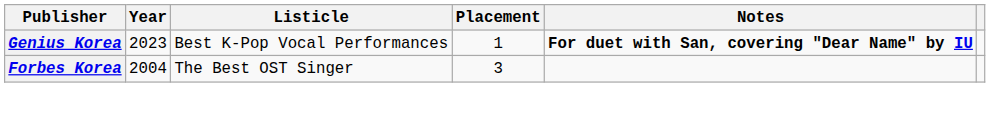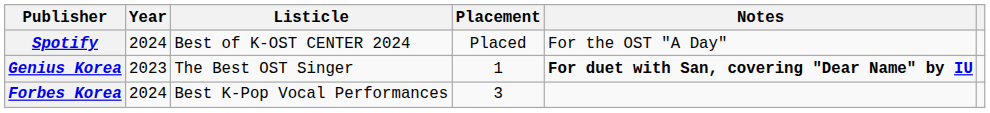+ row: Spotify | 2024 | Best of K-OST CENTER 2024 | Placed | For the OST "A Day"
Genius Korea | Listicle: Best K-Pop Vocal Performances -> The Best OST Singer
Forbes Korea | Year: 2004 -> 2024
Forbes Korea | Listicle: The Best OST Singer -> Best K-Pop Vocal Performances
